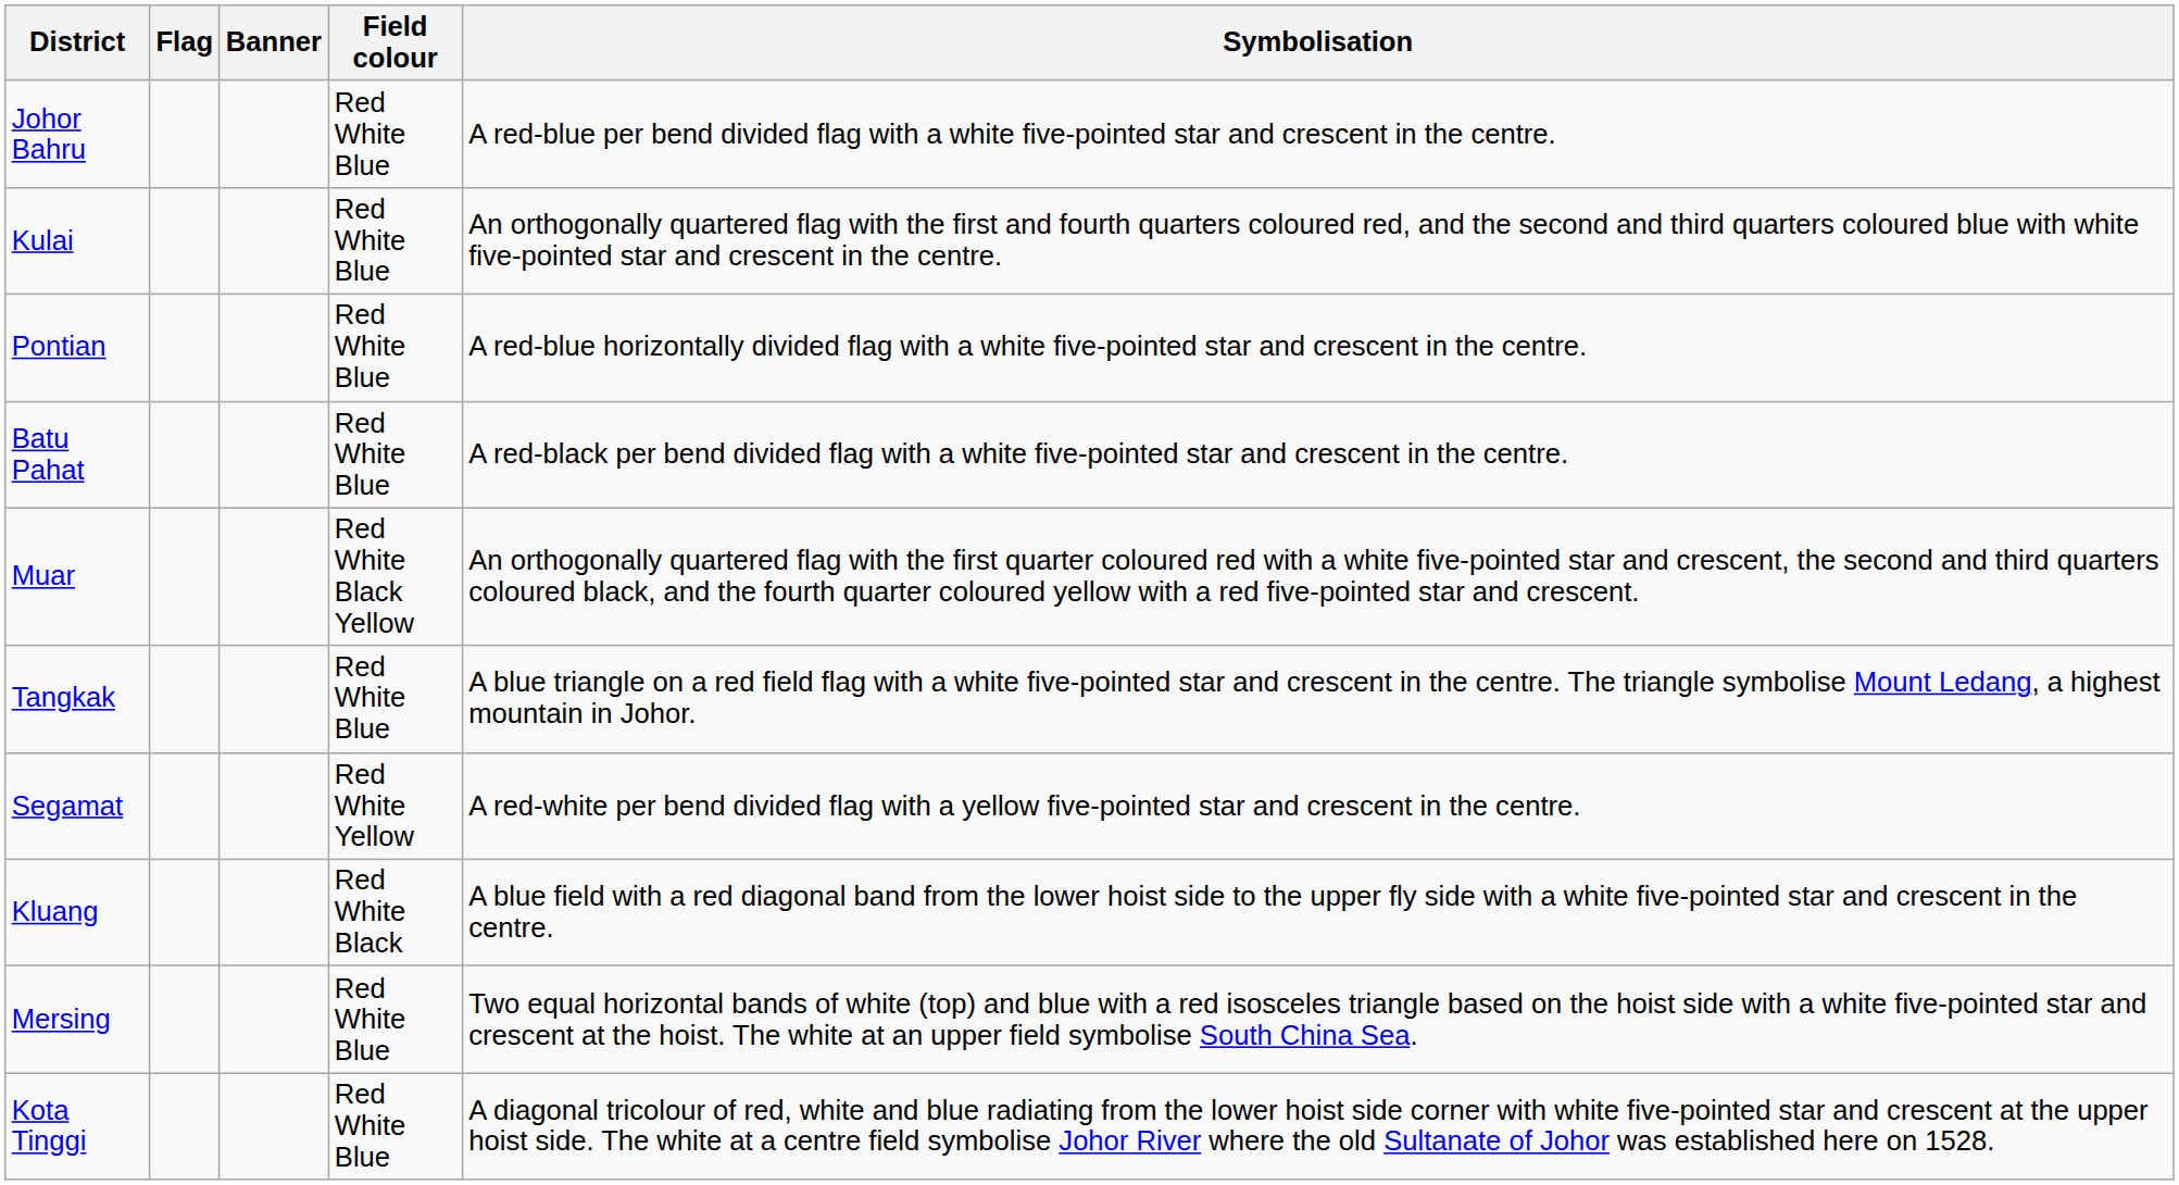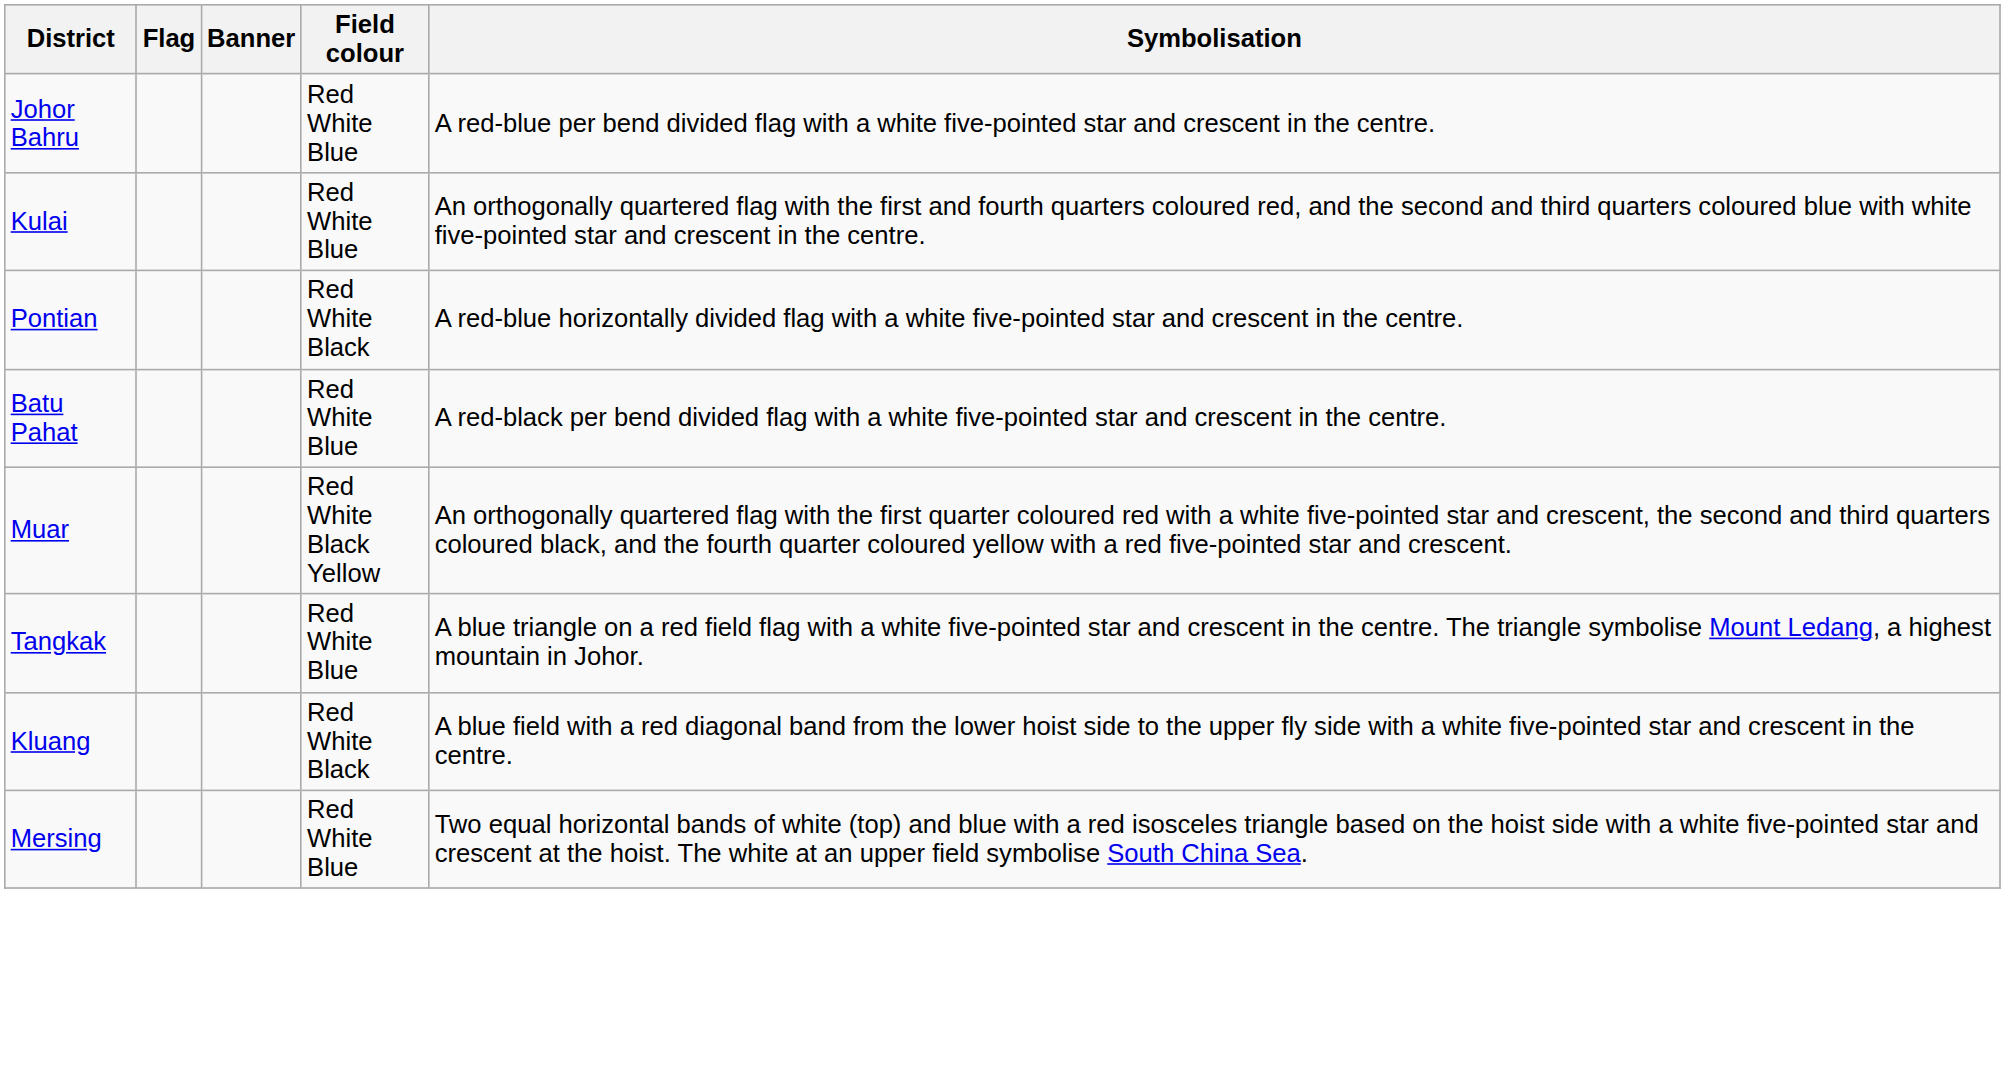Pontian | Field colour: Red White Blue -> Red White Black
- row: Segamat | Red White Yellow | A red-white per bend divided flag with a yellow five-pointed star and crescent in the centre.
- row: Kota Tinggi | Red White Blue | A diagonal tricolour of red, white and blue radiating from the lower hoist side corner with white five-pointed star and crescent at the upper hoist side. The white at a centre field symbolise Johor River where the old Sultanate of Johor was established here on 1528.
